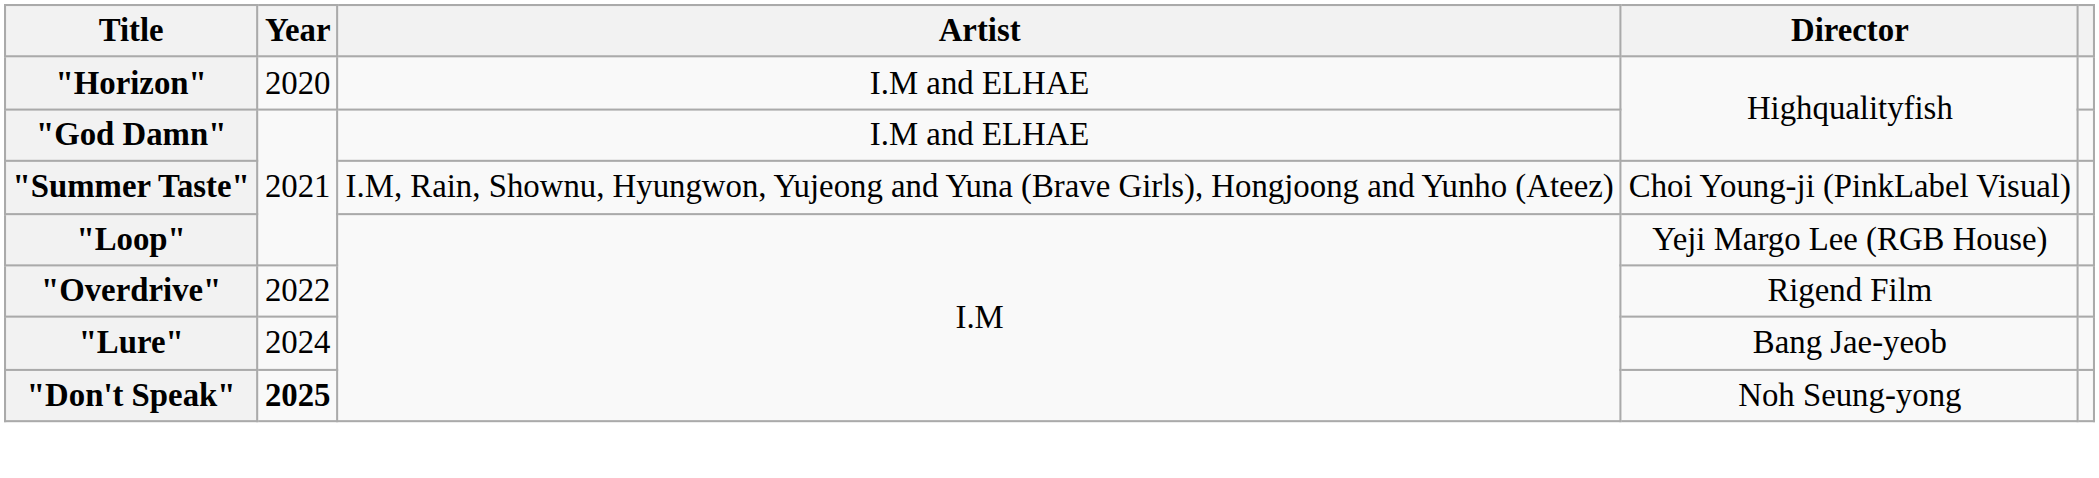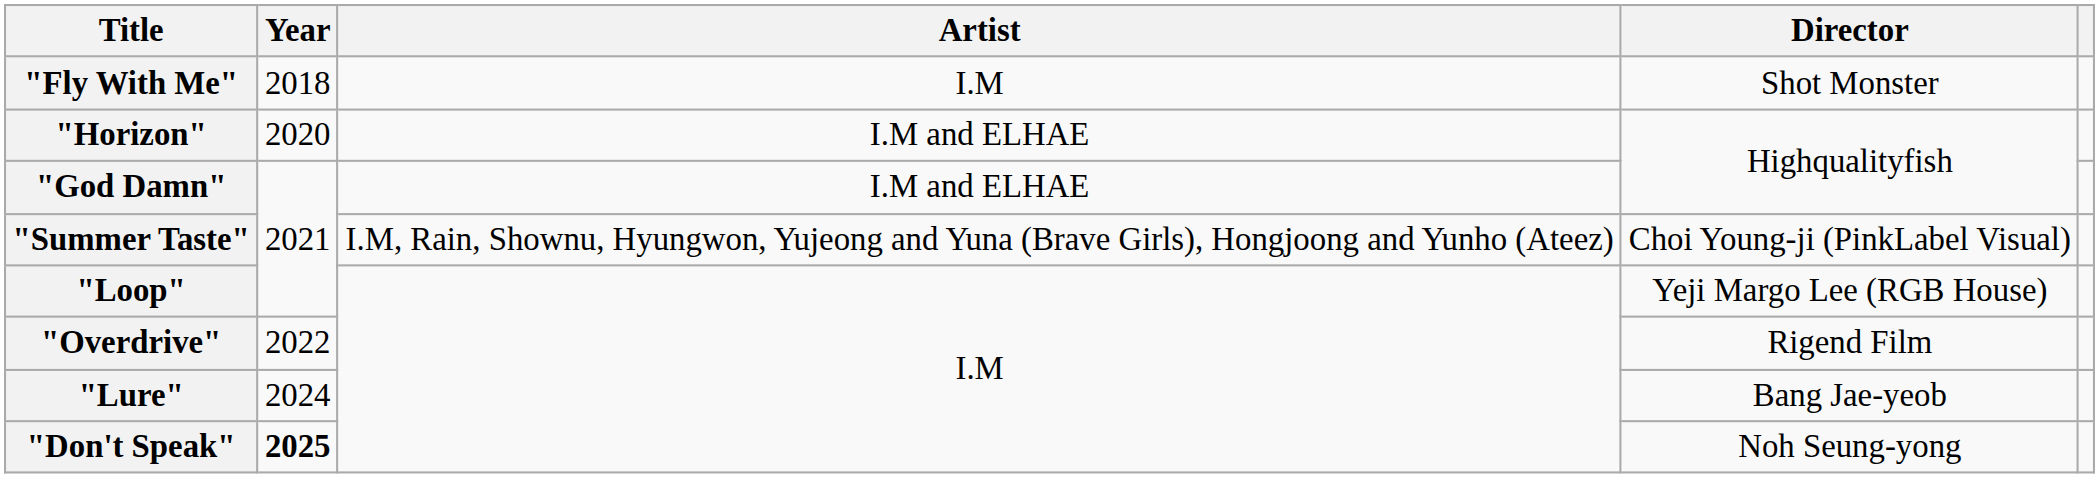+ row: "Fly With Me" | 2018 | I.M | Shot Monster
